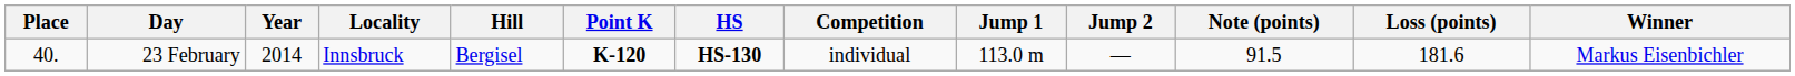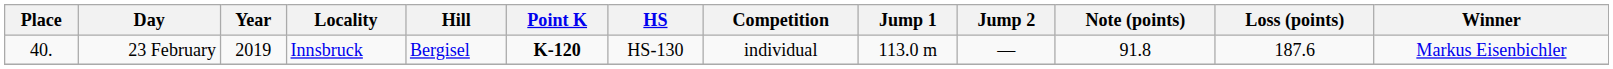23 February | Year: 2014 -> 2019
23 February | HS: bold -> normal
23 February | Note (points): 91.5 -> 91.8
23 February | Loss (points): 181.6 -> 187.6
